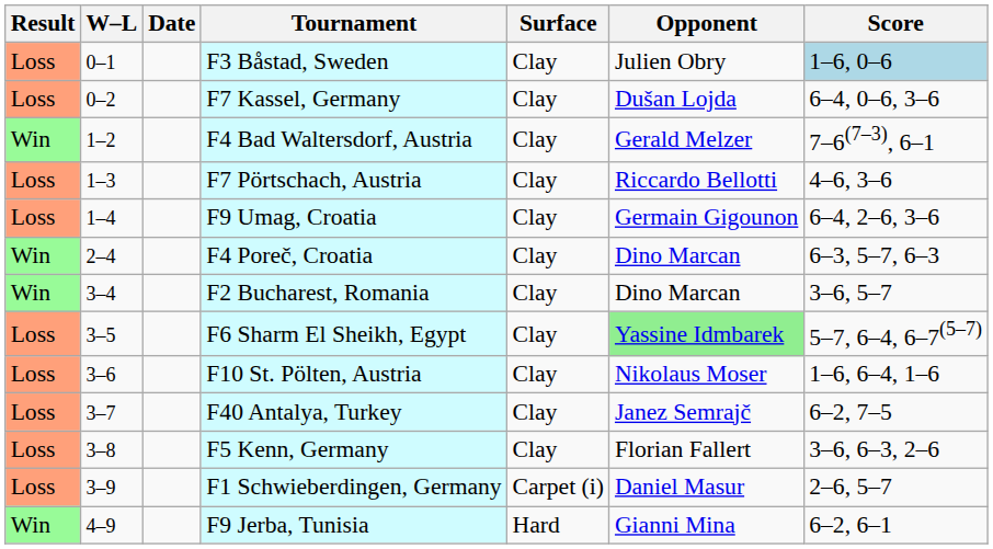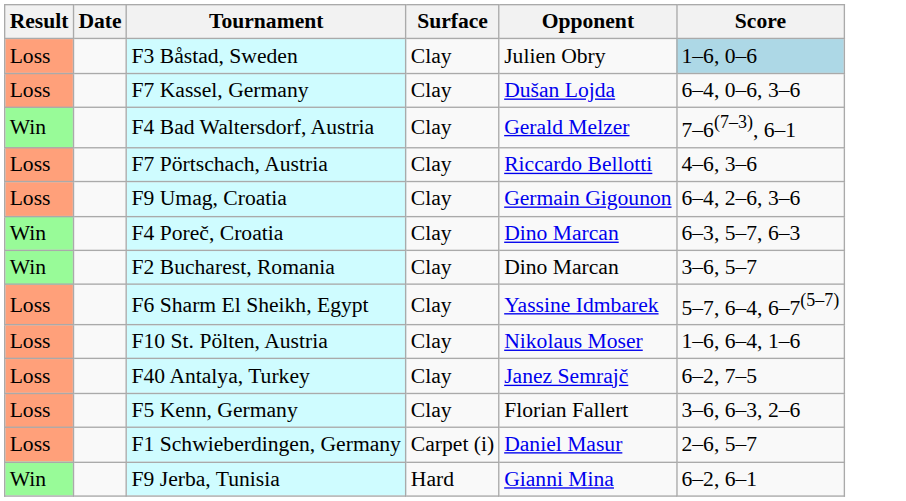- column: W–L | 0–1 | 0–2 | 1–2 | 1–3 | 1–4 | 2–4 | 3–4 | 3–5 | 3–6 | 3–7 | 3–8 | 3–9 | 4–9
F6 Sharm El Sheikh, Egypt | Opponent: lightgreen background -> no background
